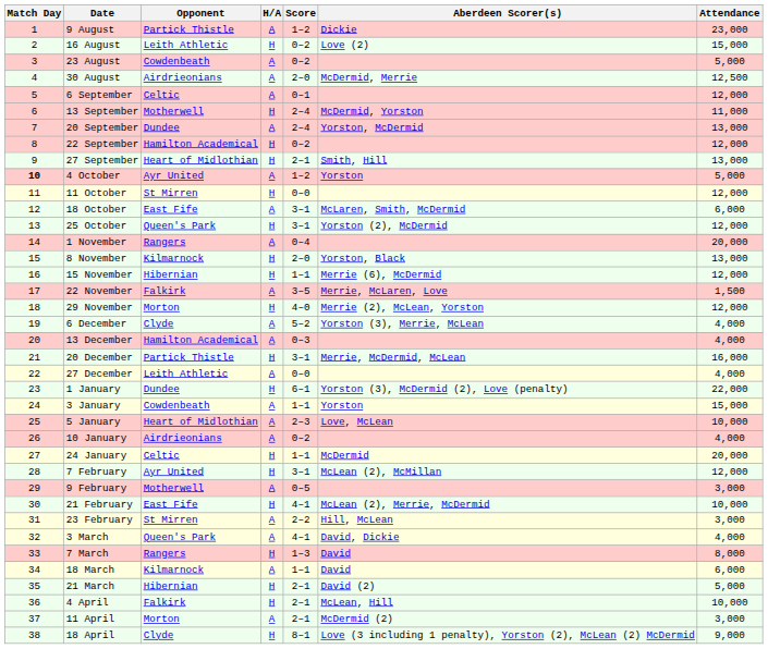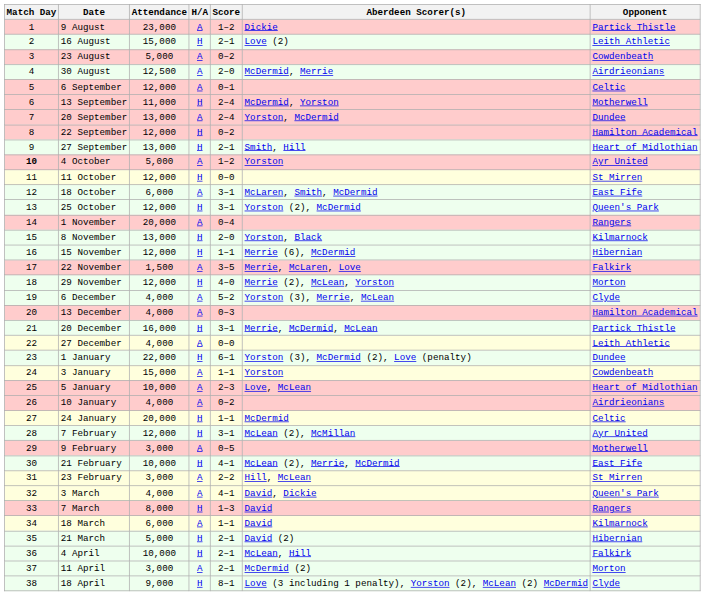columns swapped: Opponent <-> Attendance
16 August | Score: 0–2 -> 2–1
